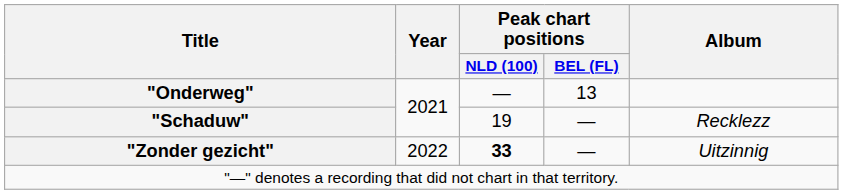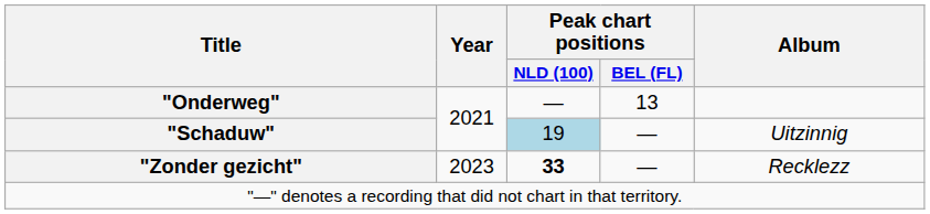"Schaduw" | Peak chart positions / NLD (100): no background -> lightblue background
"Schaduw" | Album: Recklezz -> Uitzinnig
"Zonder gezicht" | Year: 2022 -> 2023
"Zonder gezicht" | Album: Uitzinnig -> Recklezz
